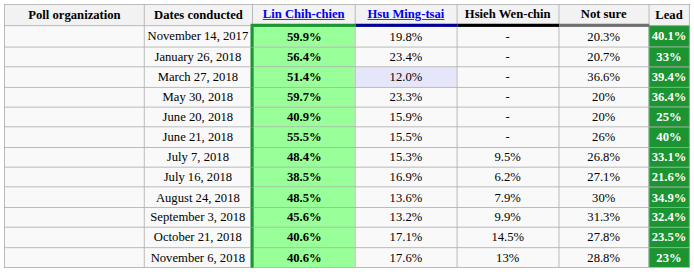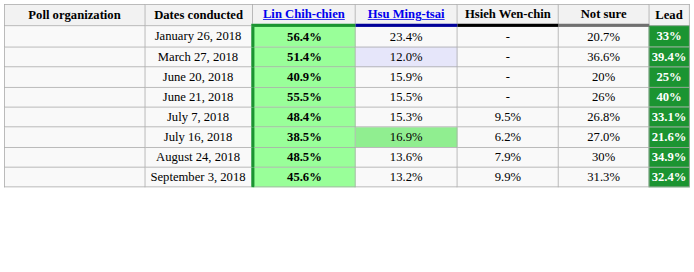- row: November 14, 2017 | 59.9% | 19.8% | - | 20.3% | 40.1%
- row: May 30, 2018 | 59.7% | 23.3% | - | 20% | 36.4%
July 16, 2018 | Hsu Ming-tsai: no background -> lightgreen background
July 16, 2018 | Not sure: 27.1% -> 27.0%
- row: October 21, 2018 | 40.6% | 17.1% | 14.5% | 27.8% | 23.5%
- row: November 6, 2018 | 40.6% | 17.6% | 13% | 28.8% | 23%
